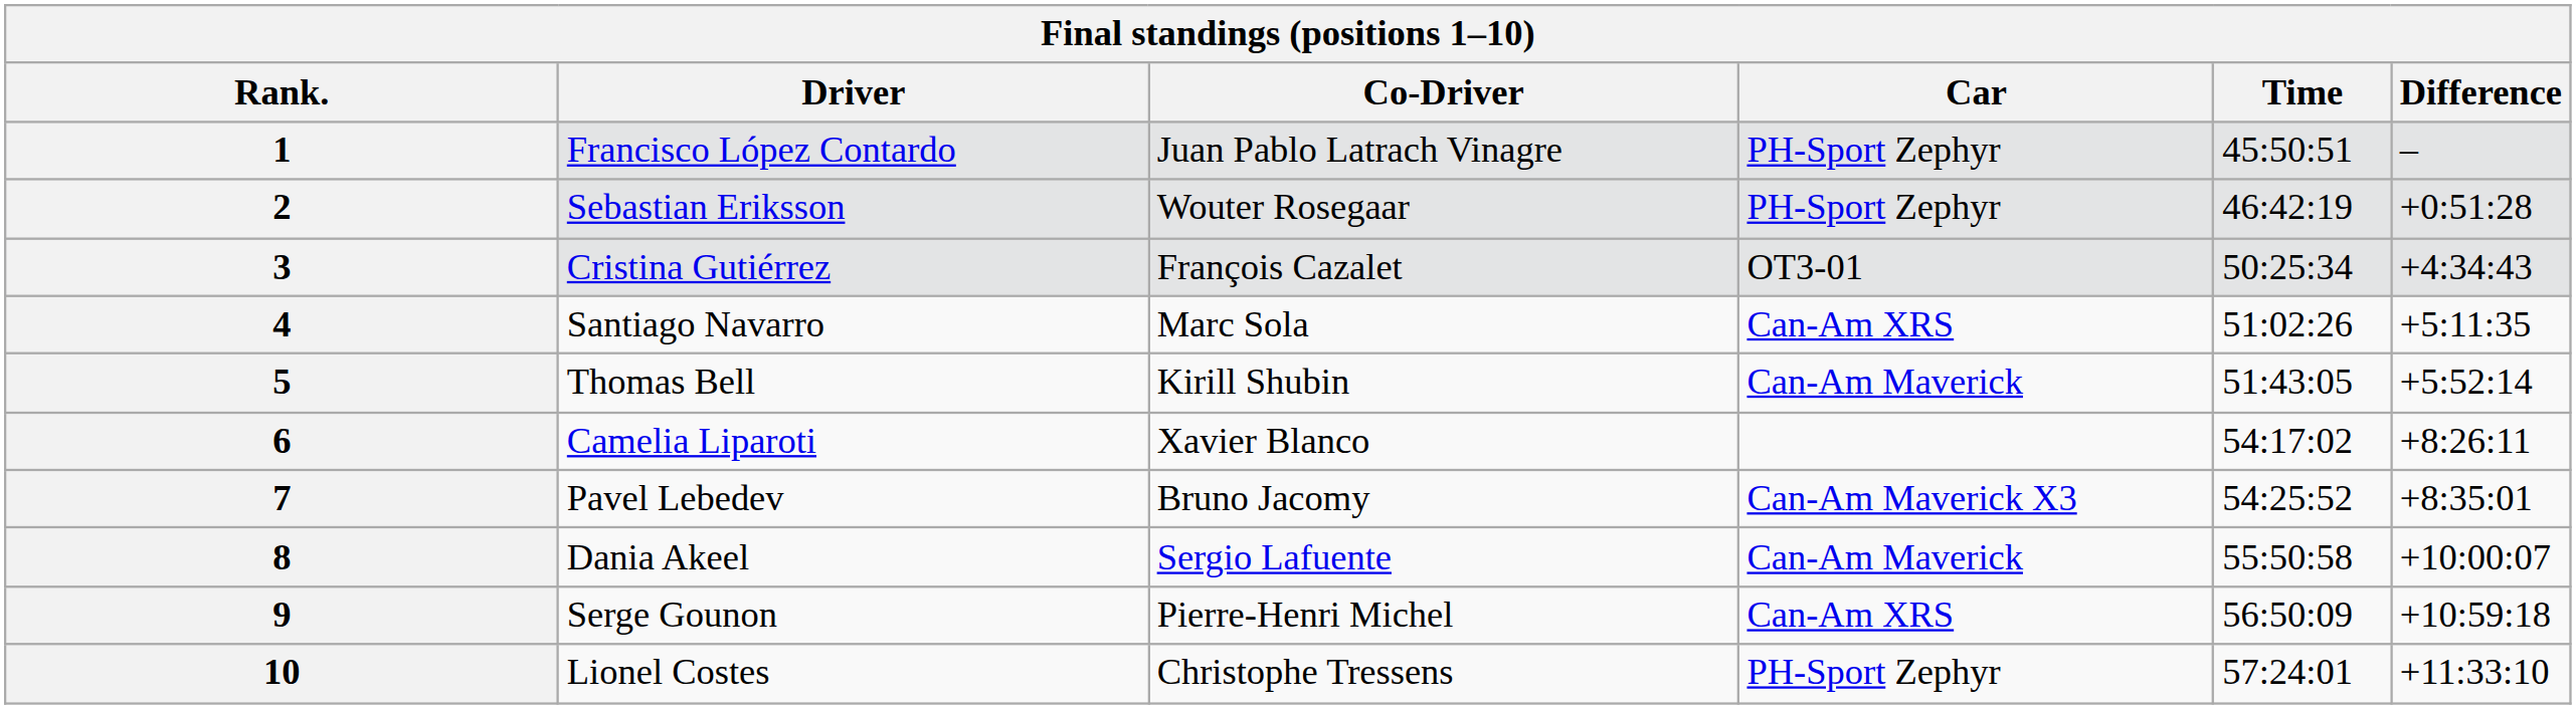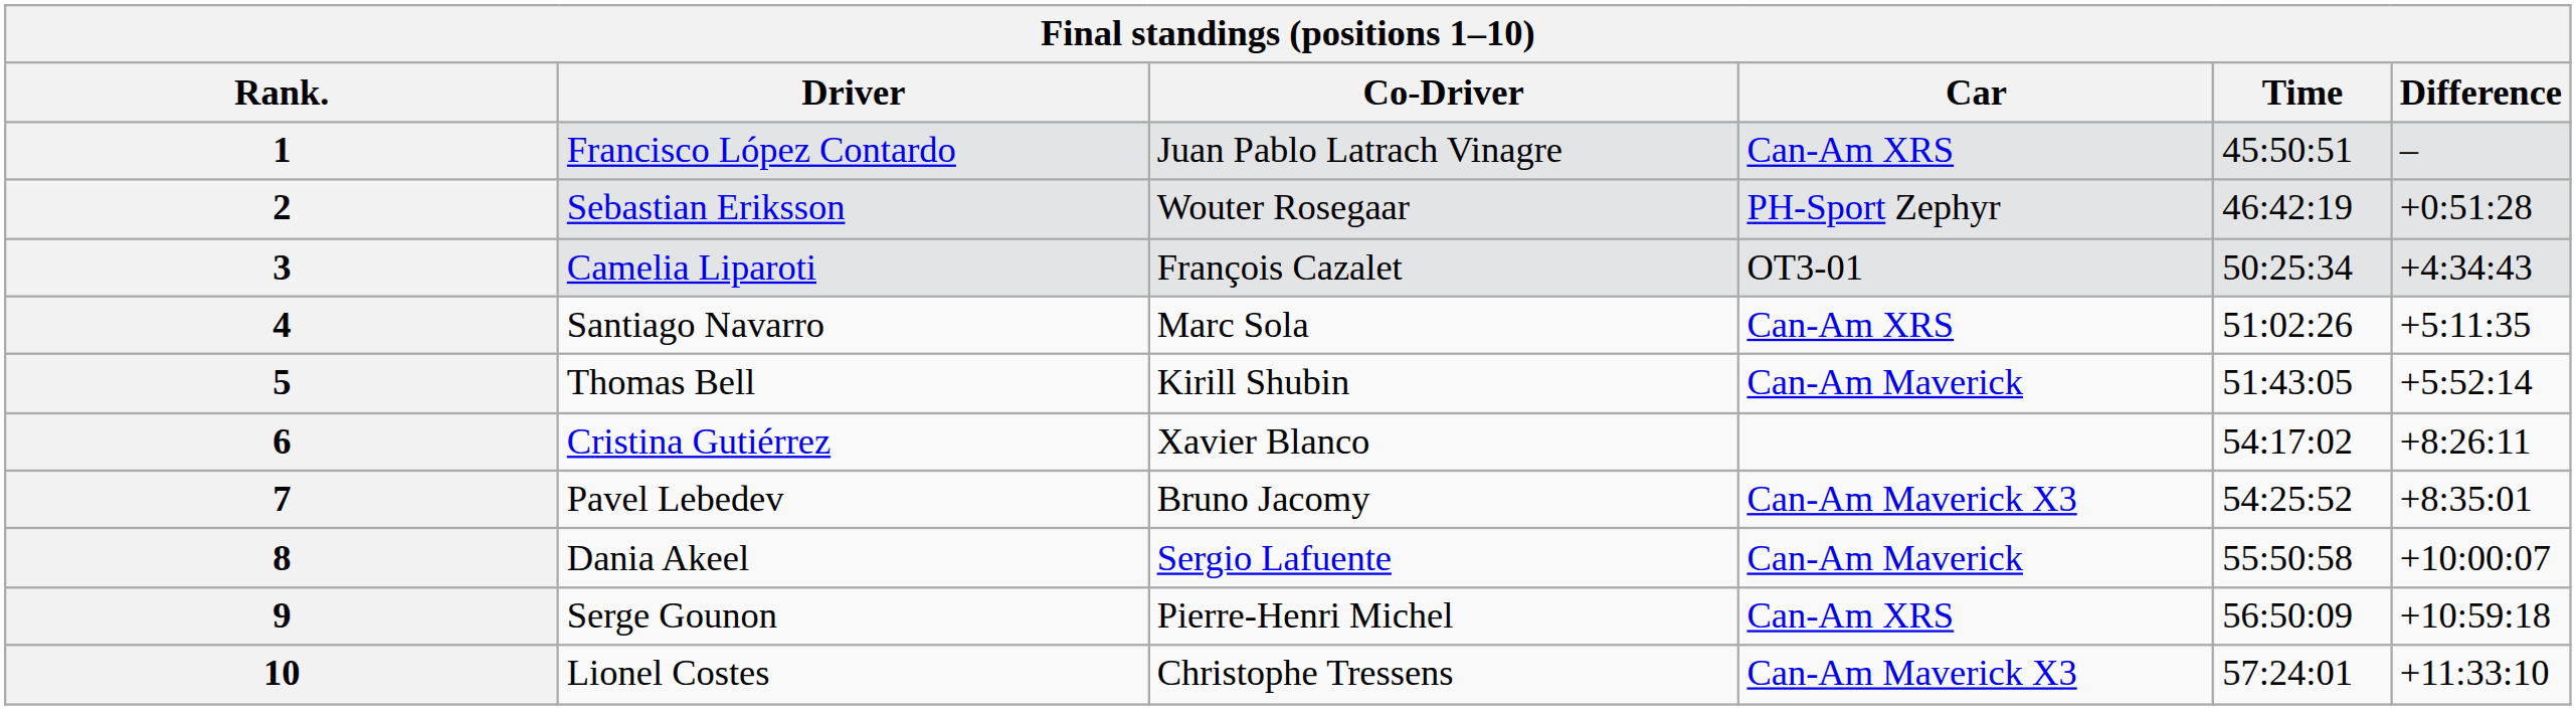1 | Car: PH-Sport Zephyr -> Can-Am XRS
3 | Driver: Cristina Gutiérrez -> Camelia Liparoti
6 | Driver: Camelia Liparoti -> Cristina Gutiérrez
10 | Car: PH-Sport Zephyr -> Can-Am Maverick X3
